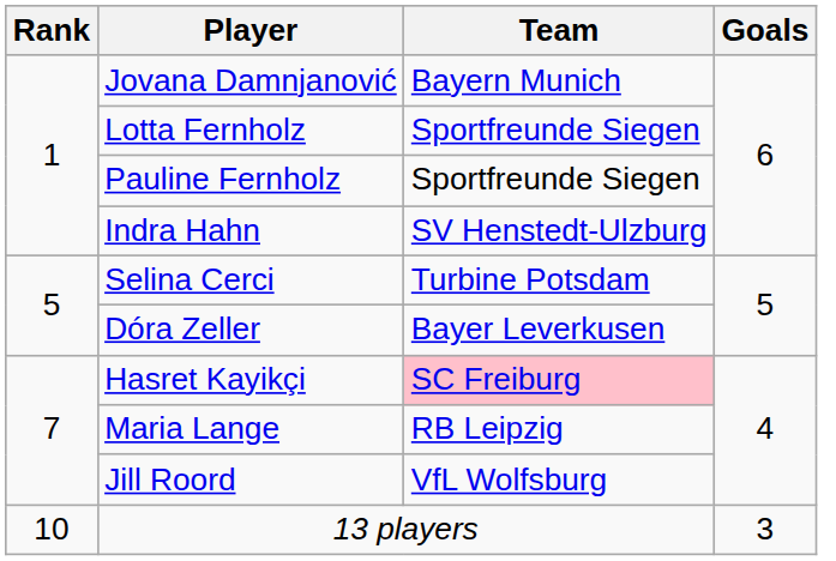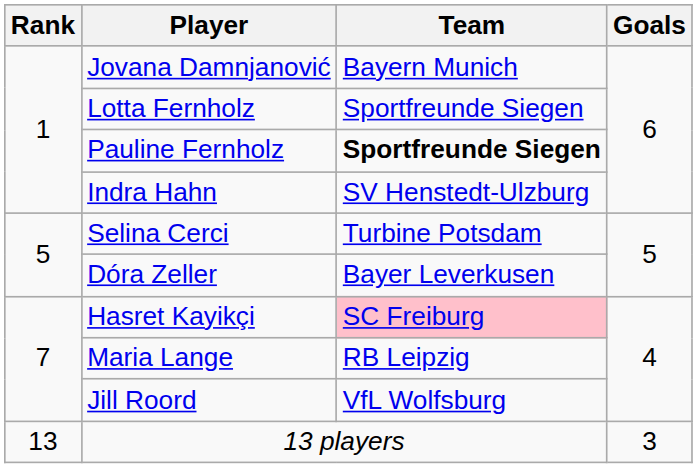Pauline Fernholz | Team: normal -> bold
13 players | Rank: 10 -> 13
